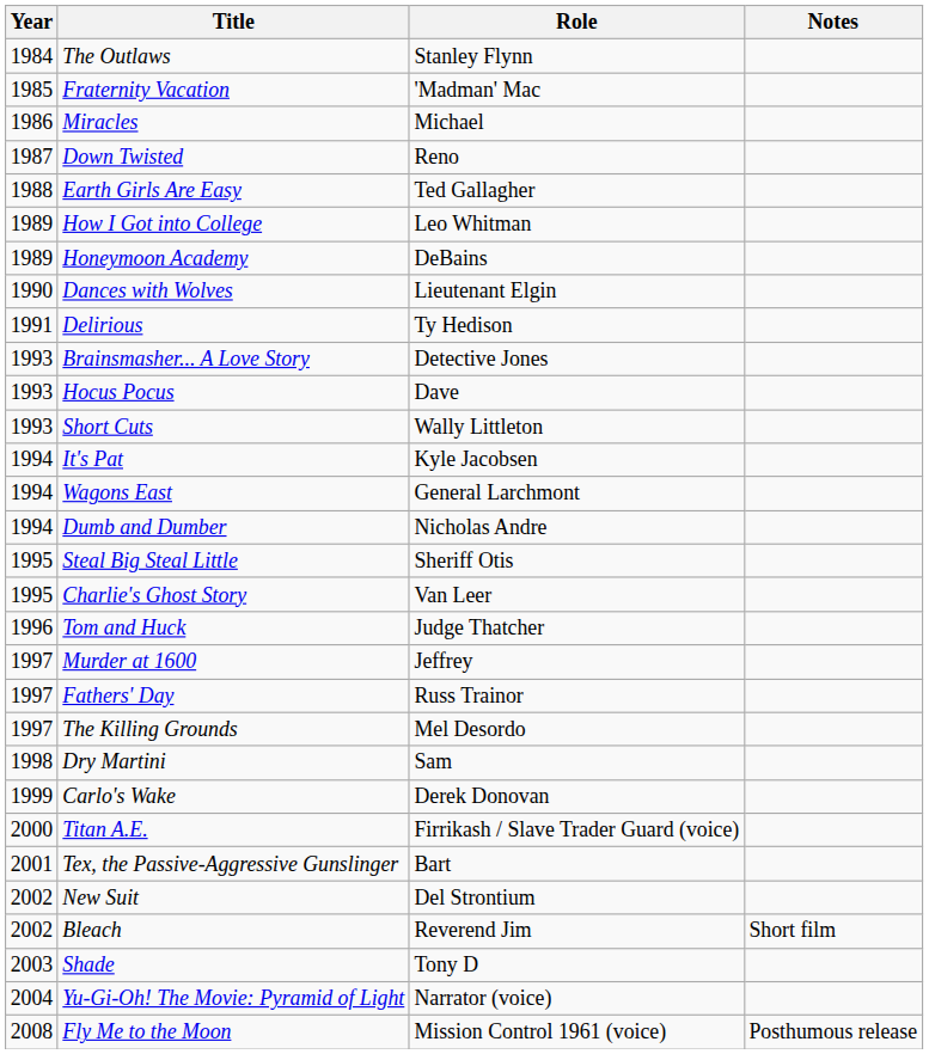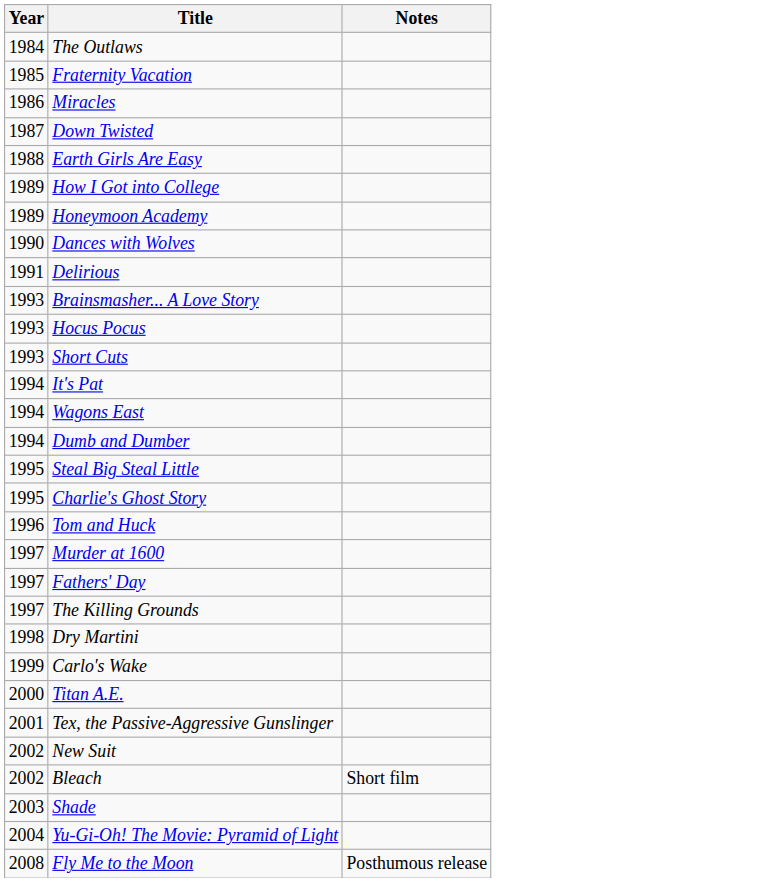- column: Role | Stanley Flynn | 'Madman' Mac | Michael | Reno | Ted Gallagher | Leo Whitman | DeBains | Lieutenant Elgin | Ty Hedison | Detective Jones | Dave | Wally Littleton | Kyle Jacobsen | General Larchmont | Nicholas Andre | Sheriff Otis | Van Leer | Judge Thatcher | Jeffrey | Russ Trainor | Mel Desordo | Sam | Derek Donovan | Firrikash / Slave Trader Guard (voice) | Bart | Del Strontium | Reverend Jim | Tony D | Narrator (voice) | Mission Control 1961 (voice)
